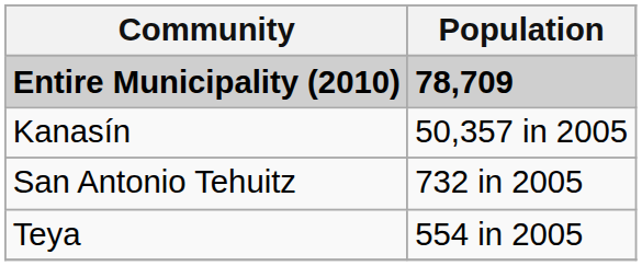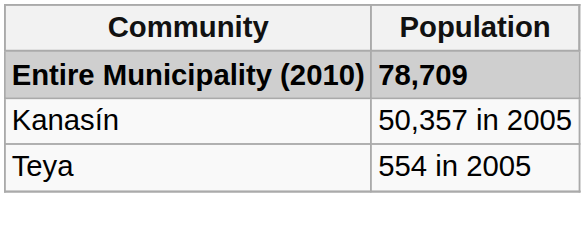- row: San Antonio Tehuitz | 732 in 2005
